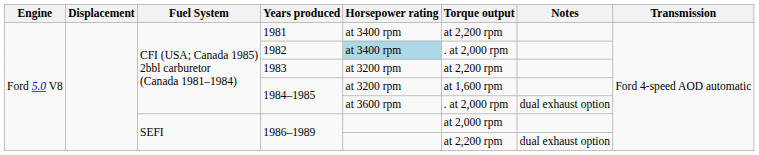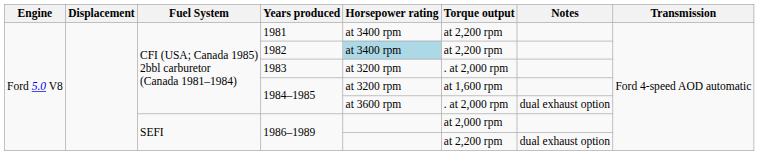1982 | Torque output: . at 2,000 rpm -> at 2,200 rpm
1983 | Torque output: at 2,200 rpm -> . at 2,000 rpm
